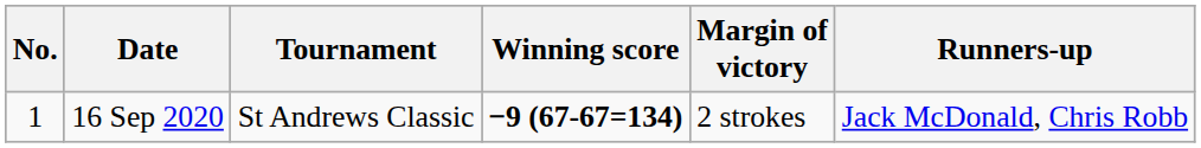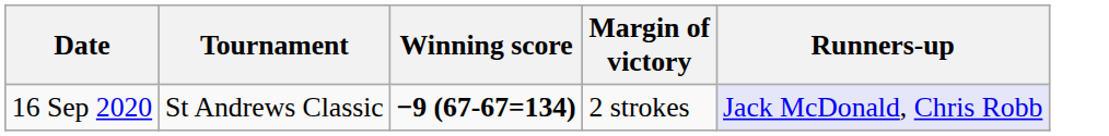- column: No. | 1
16 Sep 2020 | Runners-up: no background -> lavender background
